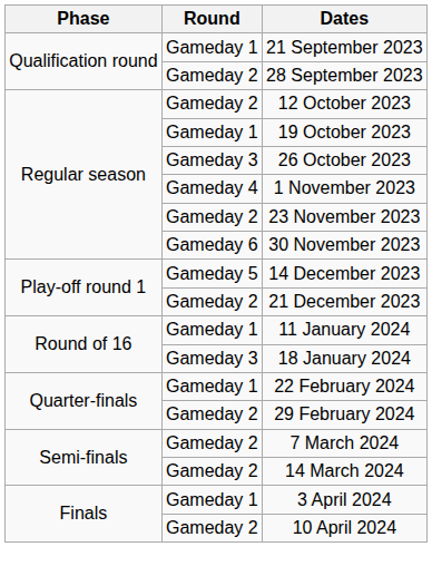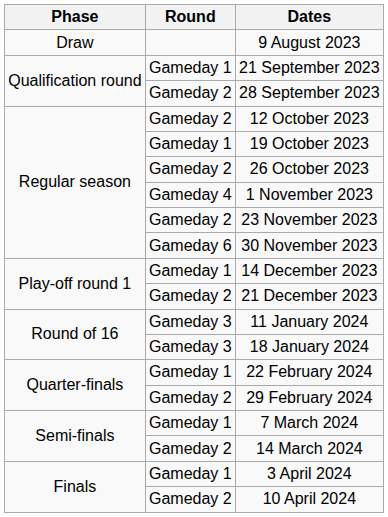+ row: Draw | 9 August 2023
26 October 2023 | Round: Gameday 3 -> Gameday 2
14 December 2023 | Round: Gameday 5 -> Gameday 1
11 January 2024 | Round: Gameday 1 -> Gameday 3
7 March 2024 | Round: Gameday 2 -> Gameday 1
